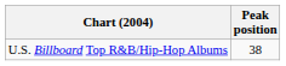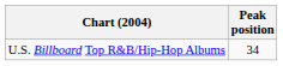U.S. Billboard Top R&B/Hip-Hop Albums | Peak position: 38 -> 34
